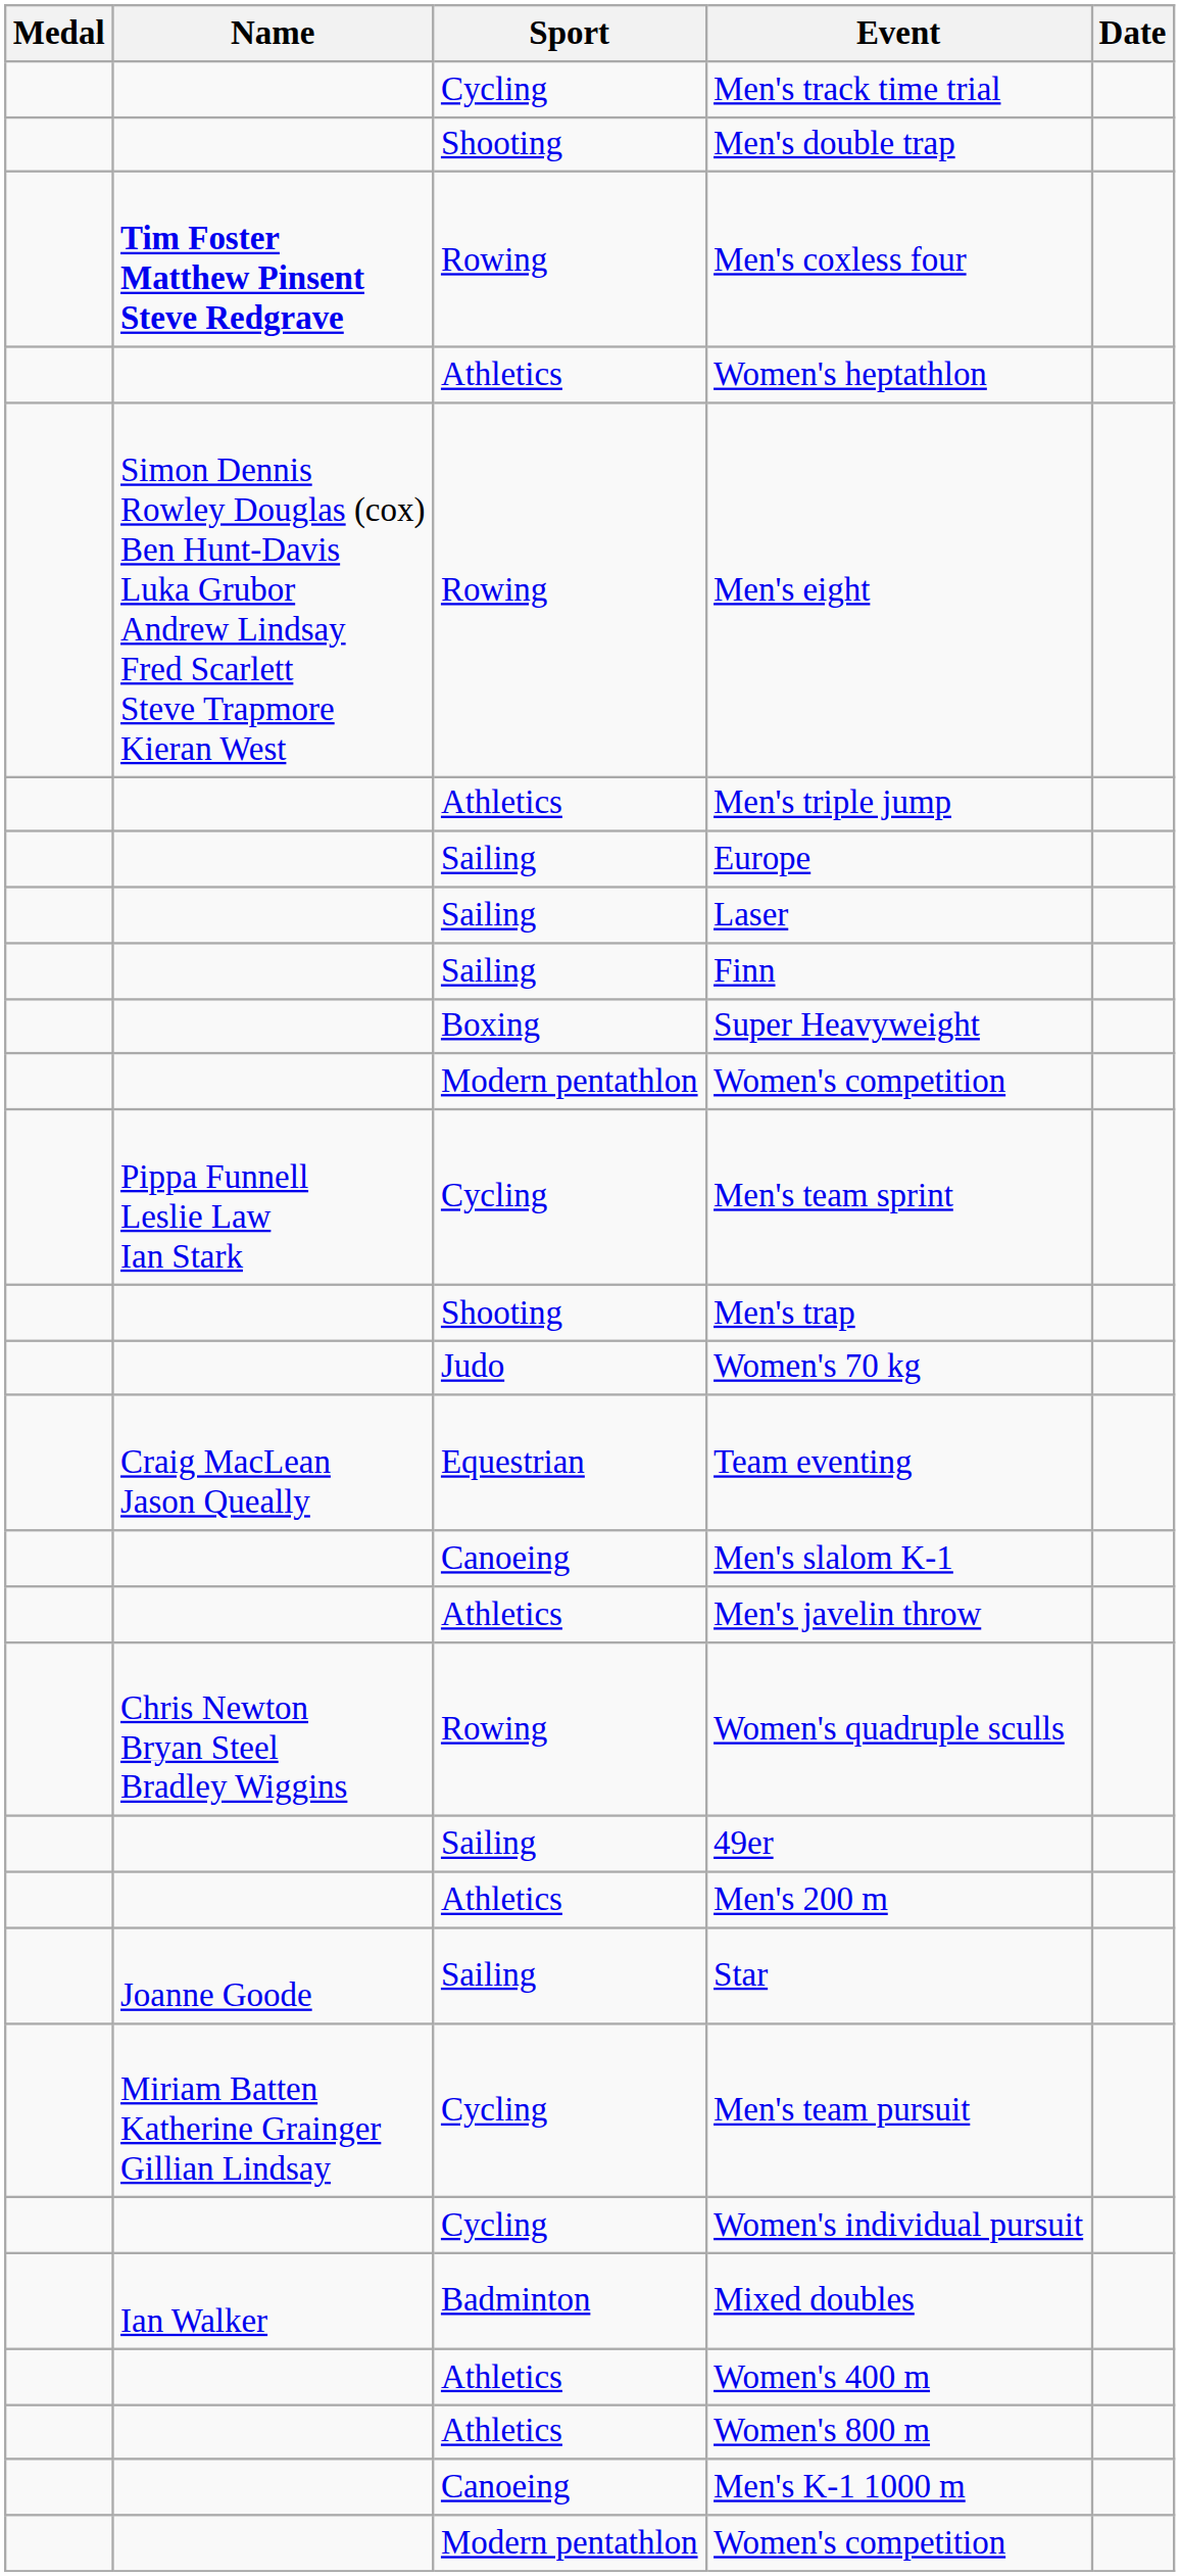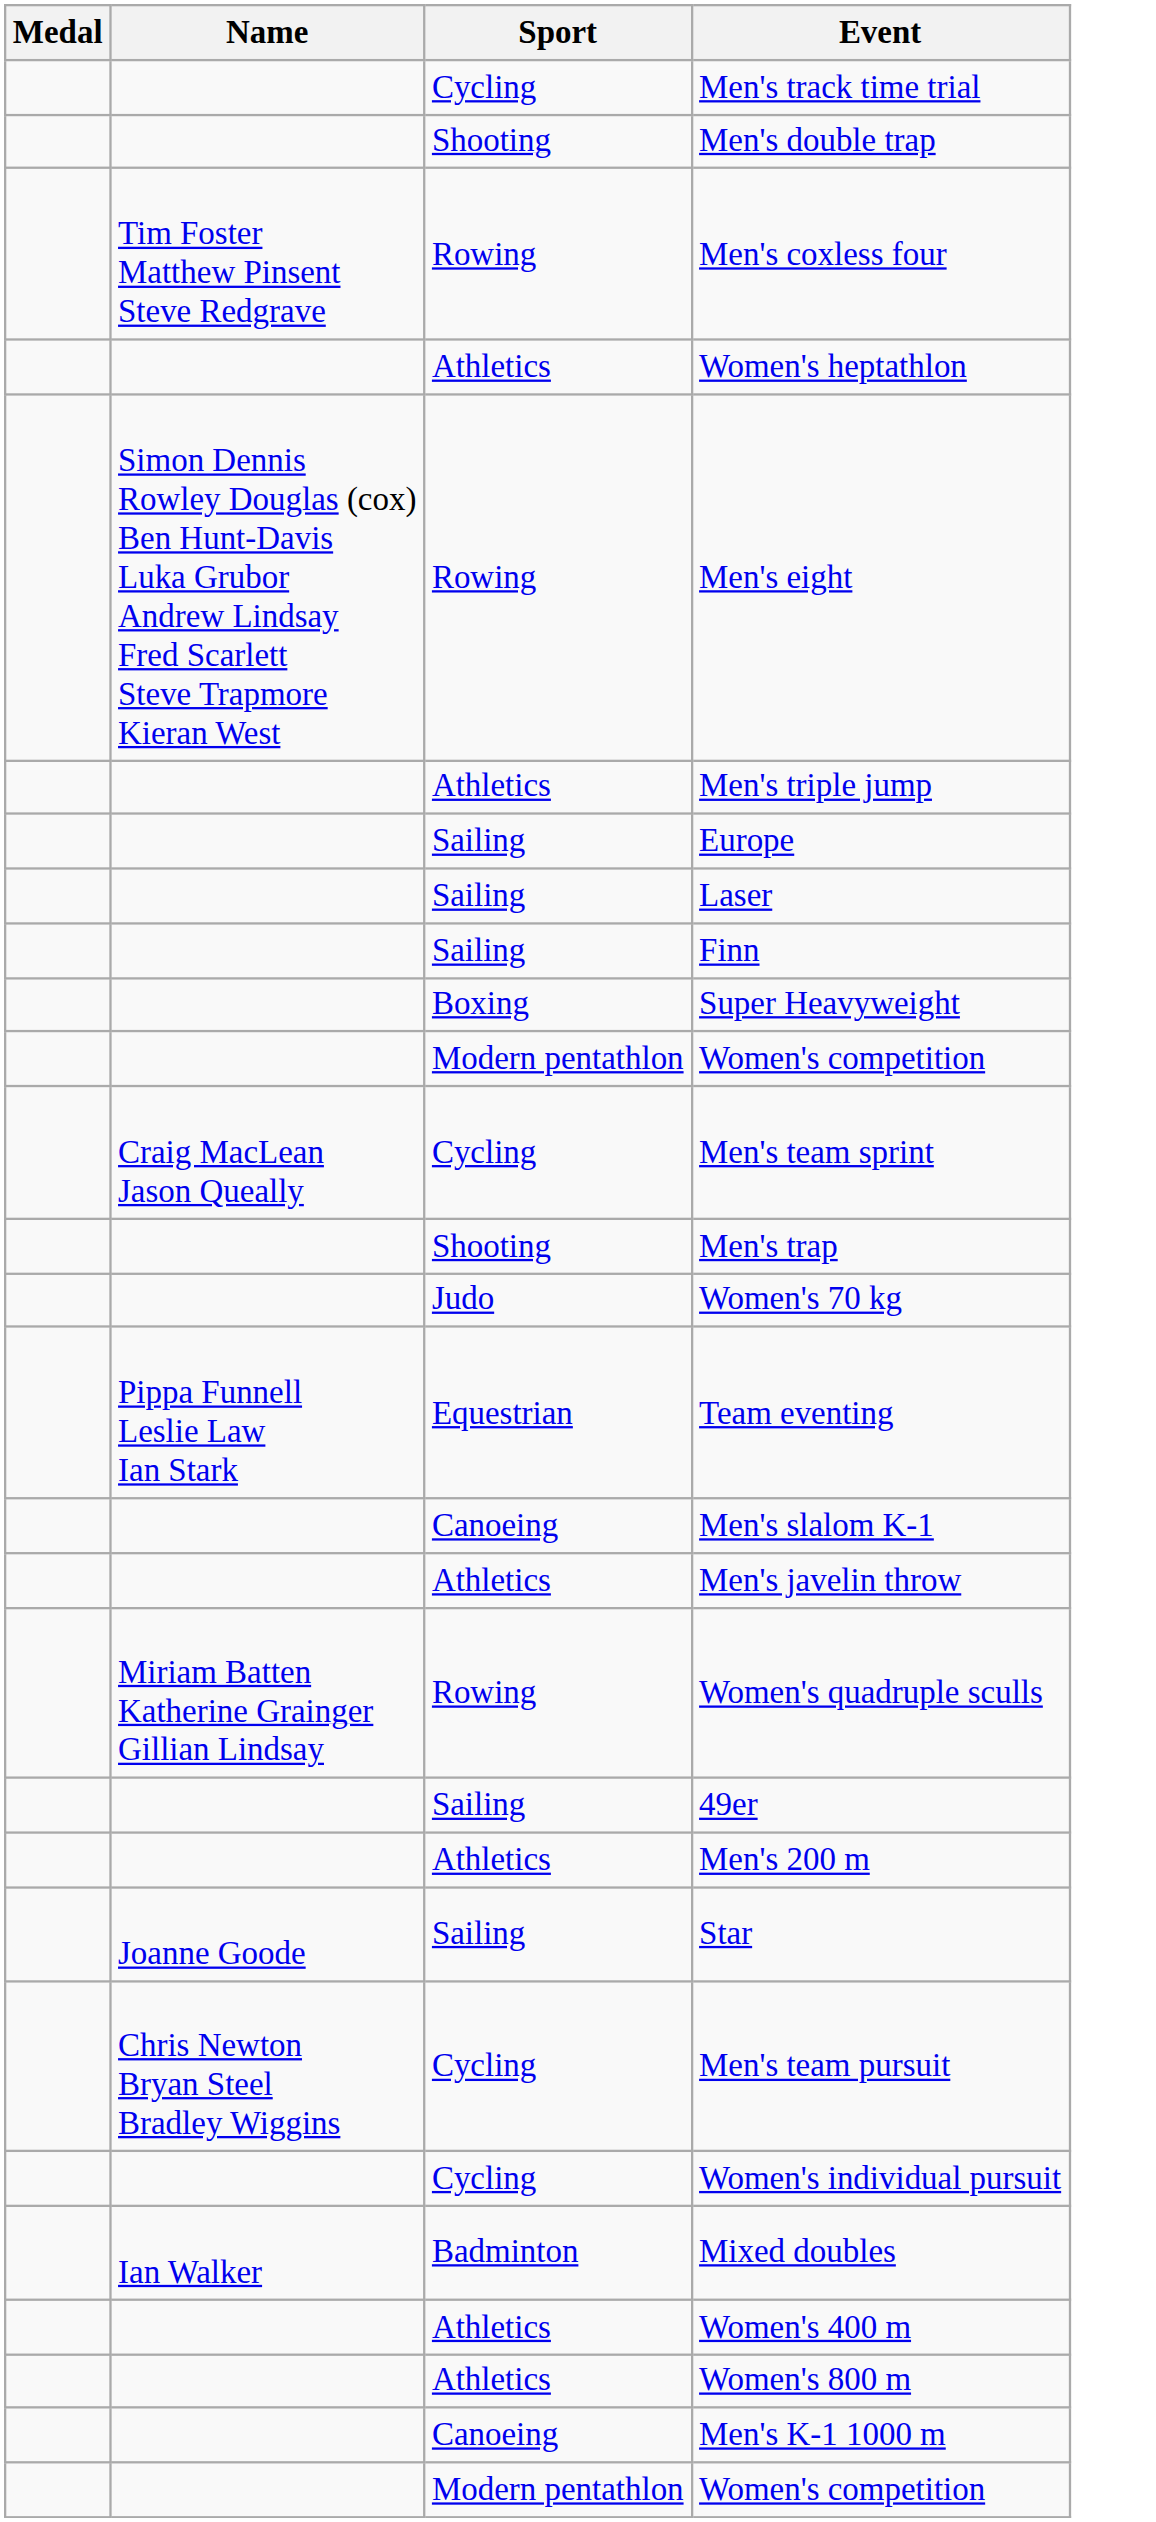- column: Date
Men's coxless four | Name: bold -> normal
Men's team sprint | Name: Pippa Funnell Leslie Law Ian Stark -> Craig MacLean Jason Queally
Team eventing | Name: Craig MacLean Jason Queally -> Pippa Funnell Leslie Law Ian Stark
Women's quadruple sculls | Name: Chris Newton Bryan Steel Bradley Wiggins -> Miriam Batten Katherine Grainger Gillian Lindsay
Men's team pursuit | Name: Miriam Batten Katherine Grainger Gillian Lindsay -> Chris Newton Bryan Steel Bradley Wiggins
